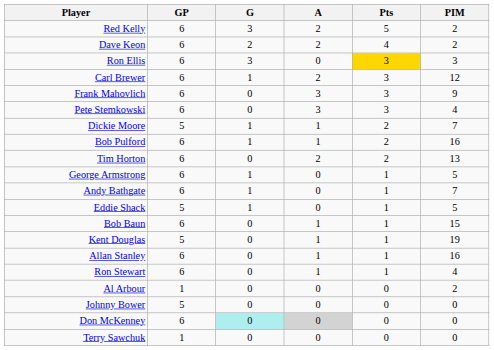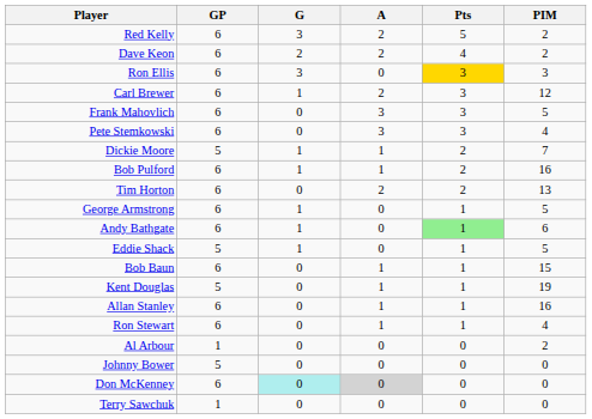Frank Mahovlich | PIM: 9 -> 5
Andy Bathgate | Pts: no background -> lightgreen background
Andy Bathgate | PIM: 7 -> 6
